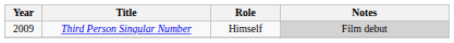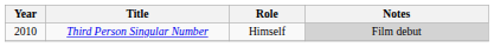Third Person Singular Number | Year: 2009 -> 2010
